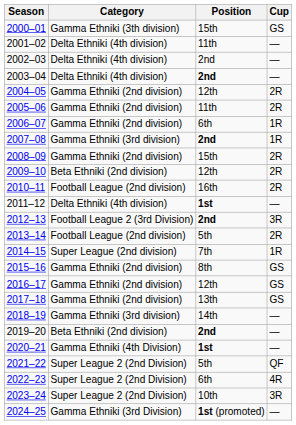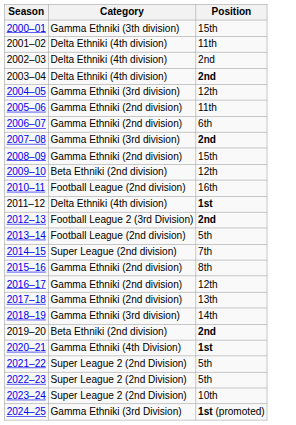- column: Cup | GS | — | — | — | 2R | 2R | 1R | 1R | 2R | 2R | 2R | — | 3R | 2R | 1R | GS | GS | GS | — | — | — | QF | 4R | 3R | —
2004–05 | Category: Gamma Ethniki (2nd division) -> Gamma Ethniki (3rd division)
2022–23 | Position: 6th -> 5th
